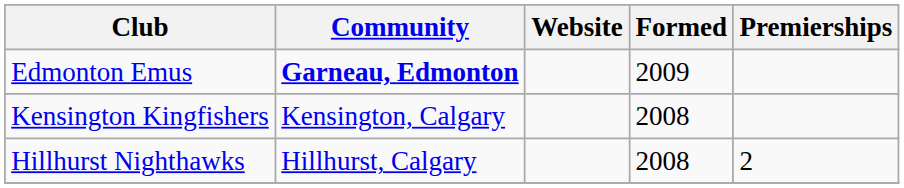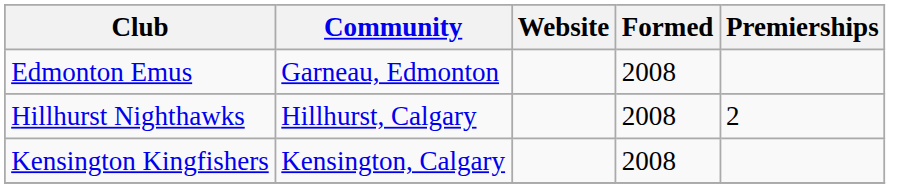Edmonton Emus | Community: bold -> normal
Edmonton Emus | Formed: 2009 -> 2008
rows swapped: Hillhurst Nighthawks <-> Kensington Kingfishers
